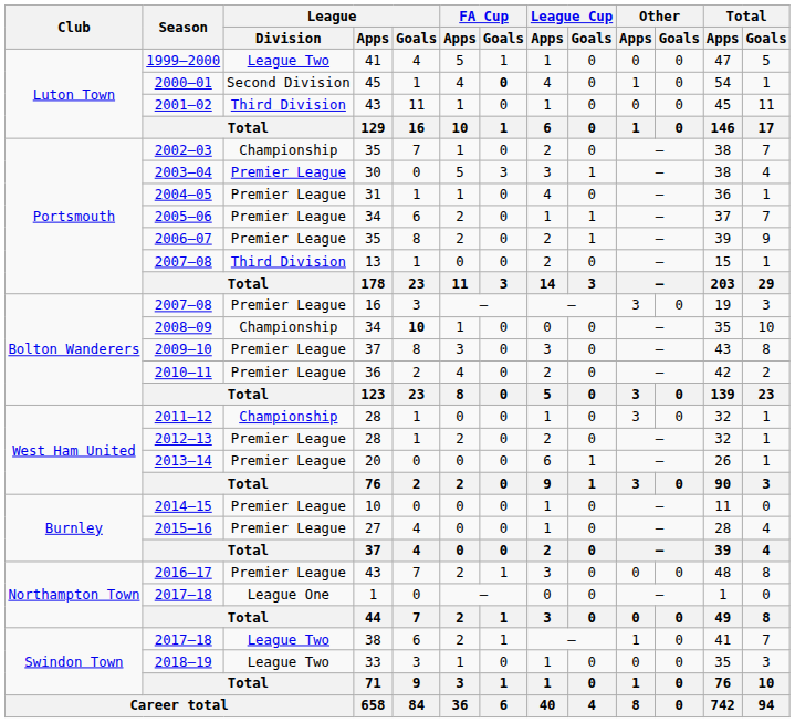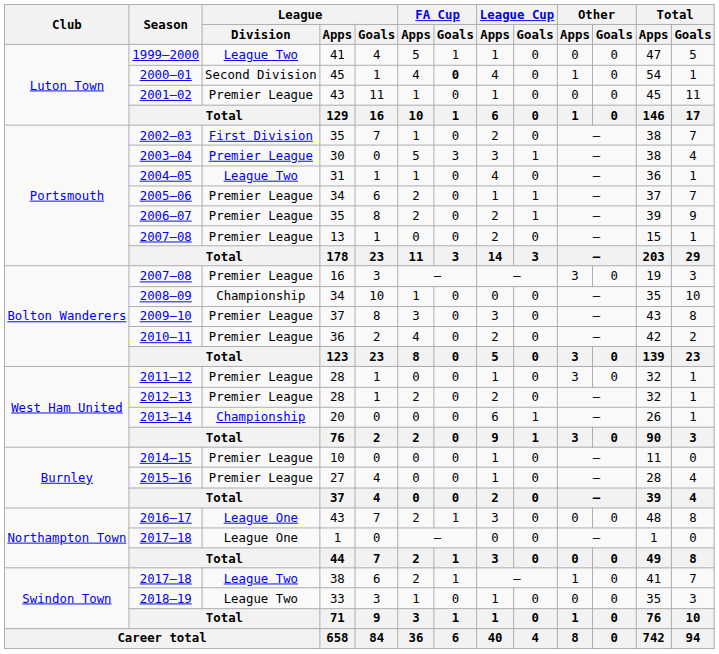2001–02 | League / Division: Third Division -> Premier League
2002–03 | League / Division: Championship -> First Division
2004–05 | League / Division: Premier League -> League Two
2007–08 / 13 | League / Division: Third Division -> Premier League
2008–09 | League / Goals: bold -> normal
2011–12 | League / Division: Championship -> Premier League
2013–14 | League / Division: Premier League -> Championship
2016–17 | League / Division: Premier League -> League One
